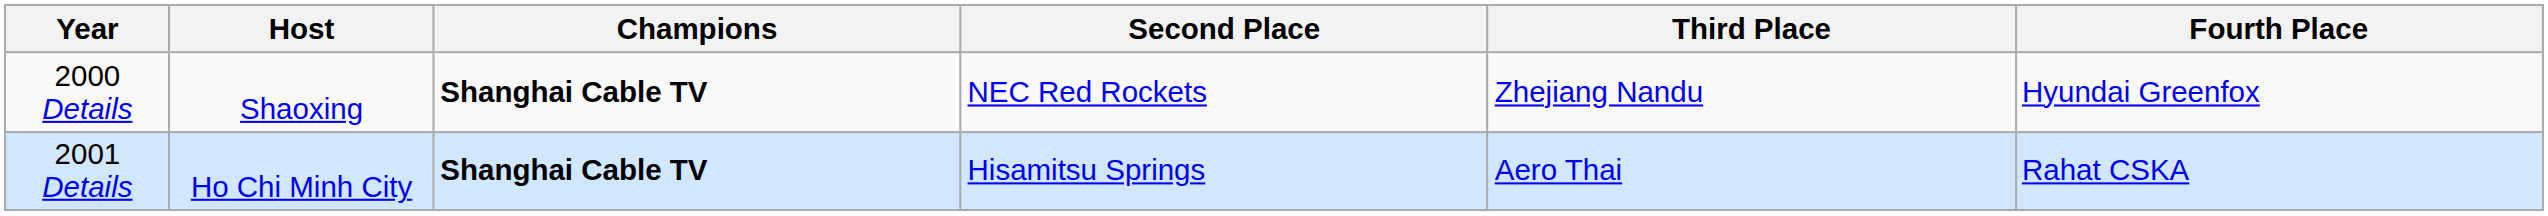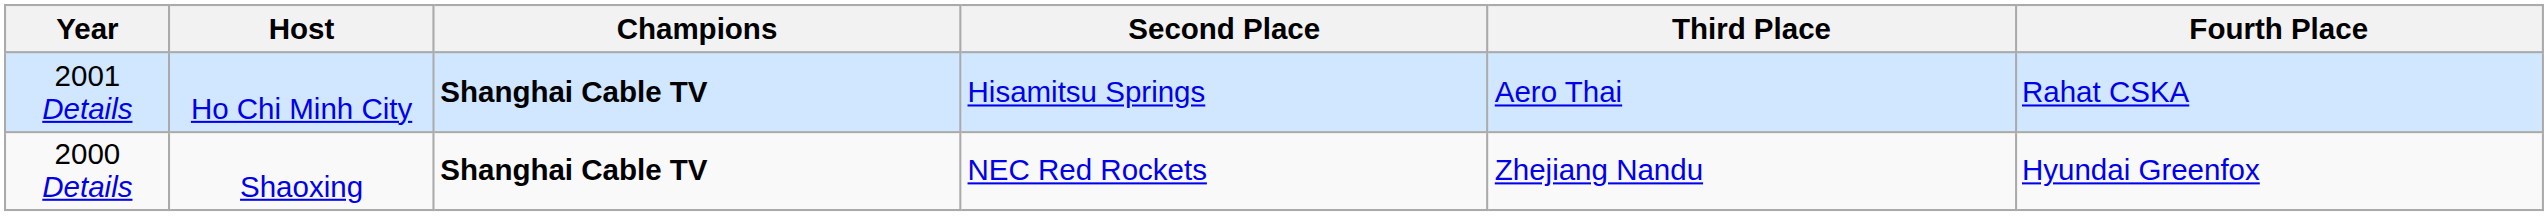rows swapped: 2000 Details <-> 2001 Details
